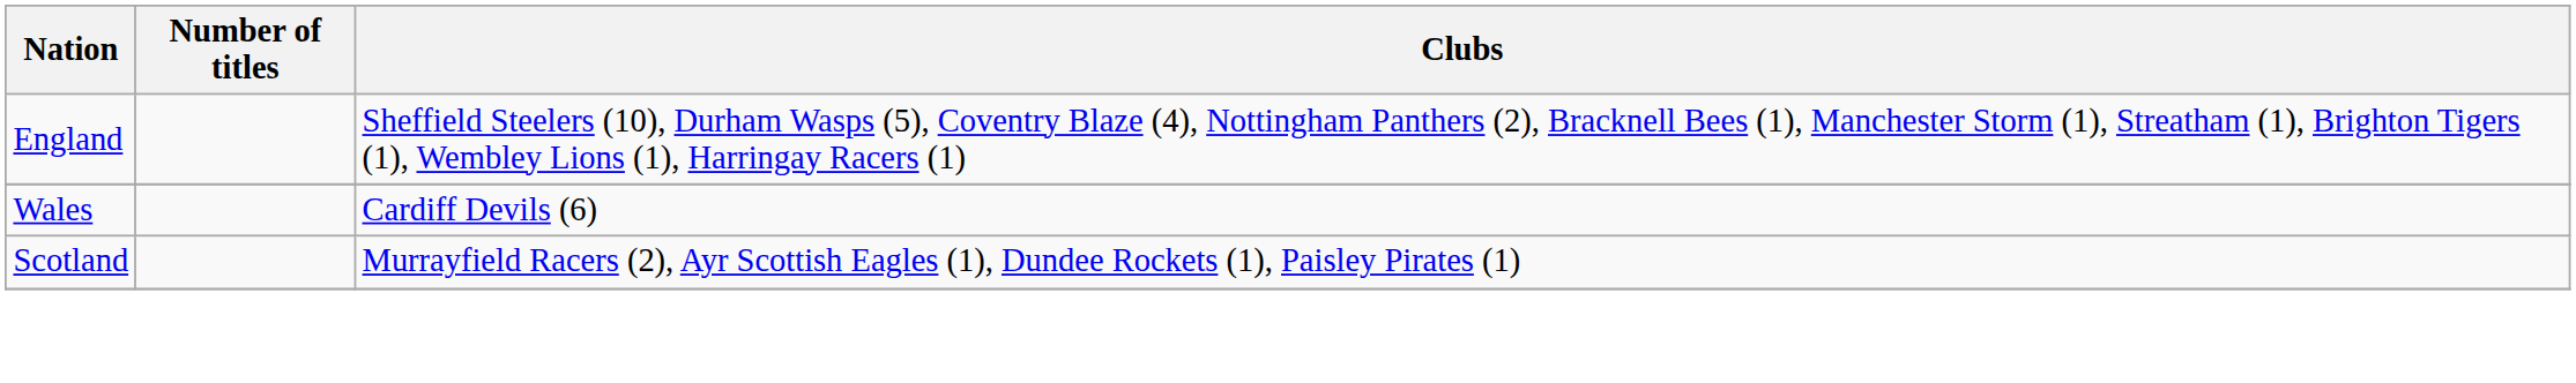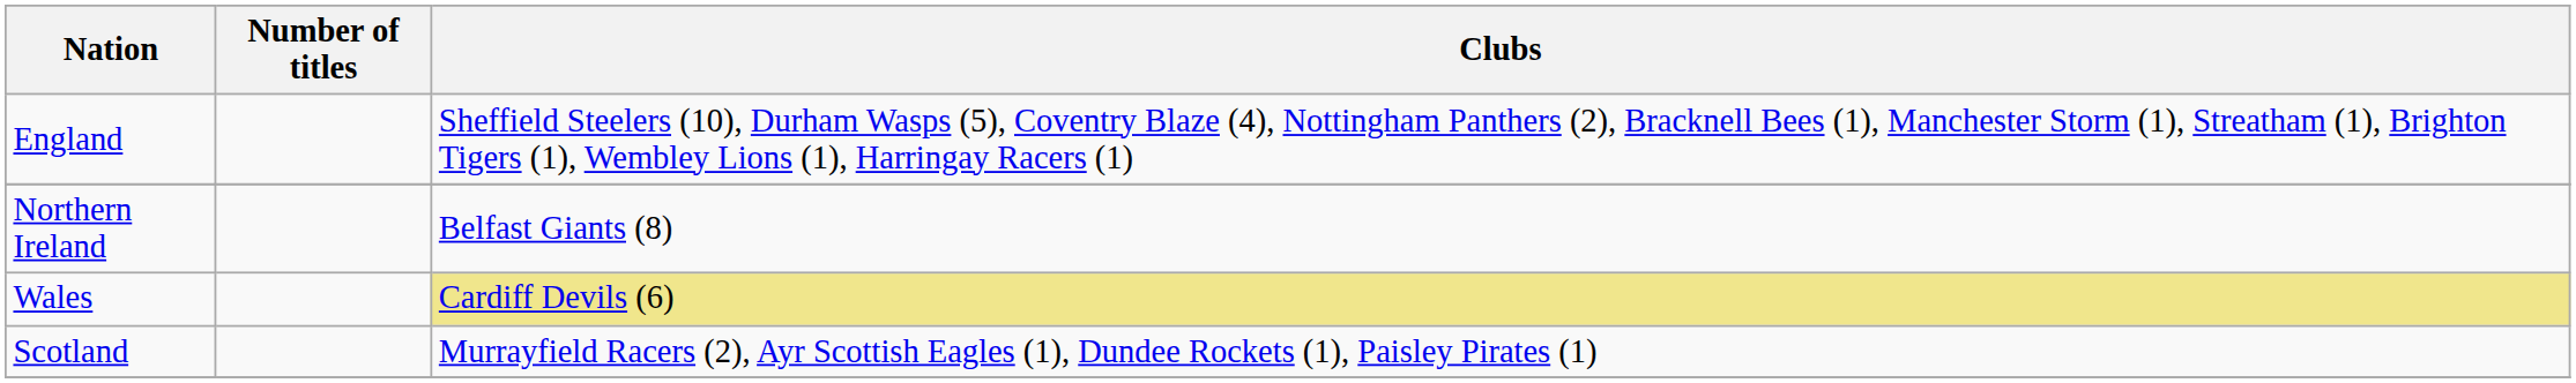+ row: Northern Ireland | Belfast Giants (8)
Wales | Clubs: no background -> khaki background
